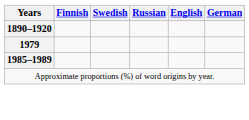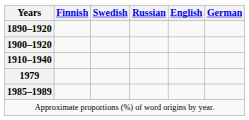+ row: 1900–1920
+ row: 1910–1940
